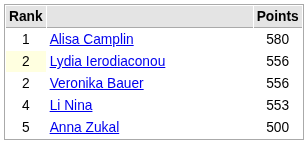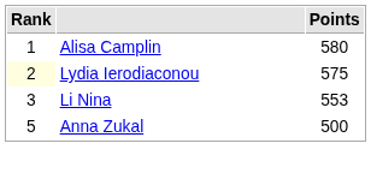Lydia Ierodiaconou | Points: 556 -> 575
- row: 2 | Veronika Bauer | 556
Li Nina | Rank: 4 -> 3
